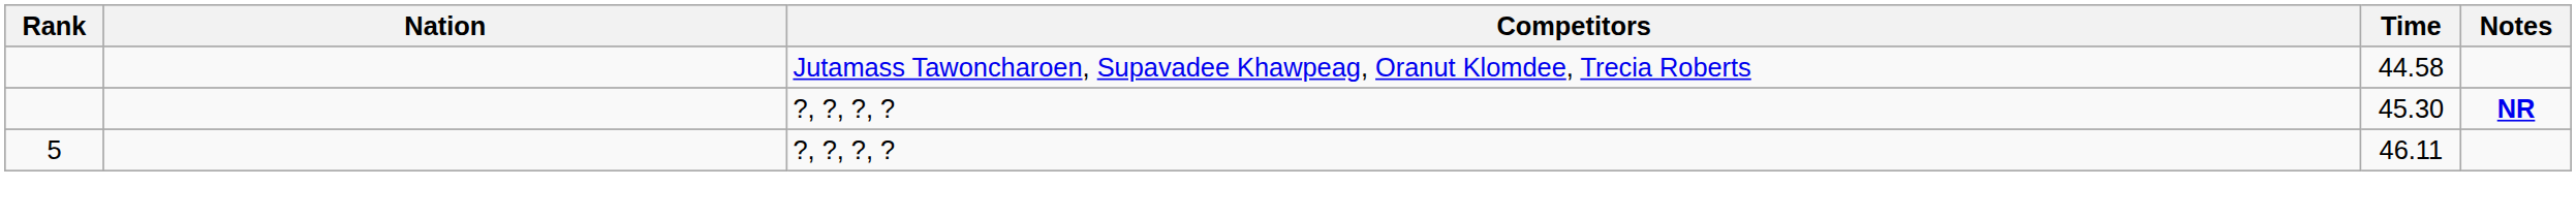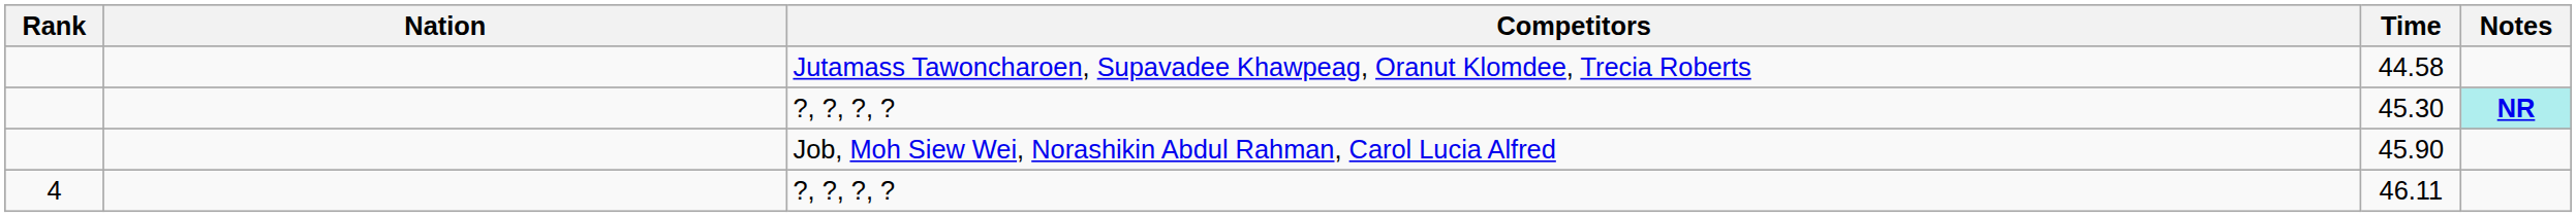45.30 | Notes: no background -> paleturquoise background
+ row: Job, Moh Siew Wei, Norashikin Abdul Rahman, Carol Lucia Alfred | 45.90
46.11 | Rank: 5 -> 4
